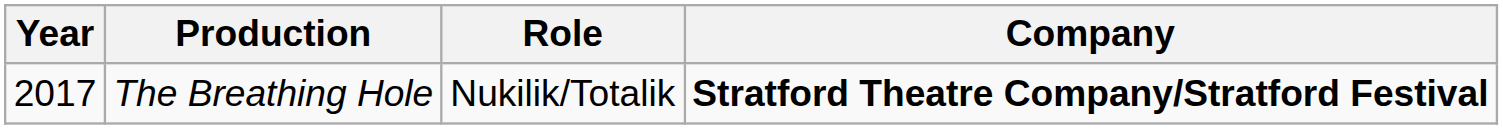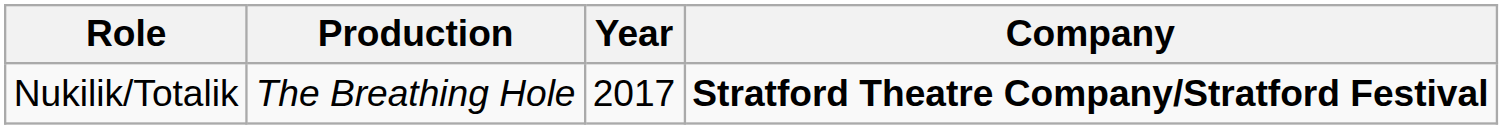columns swapped: Year <-> Role
